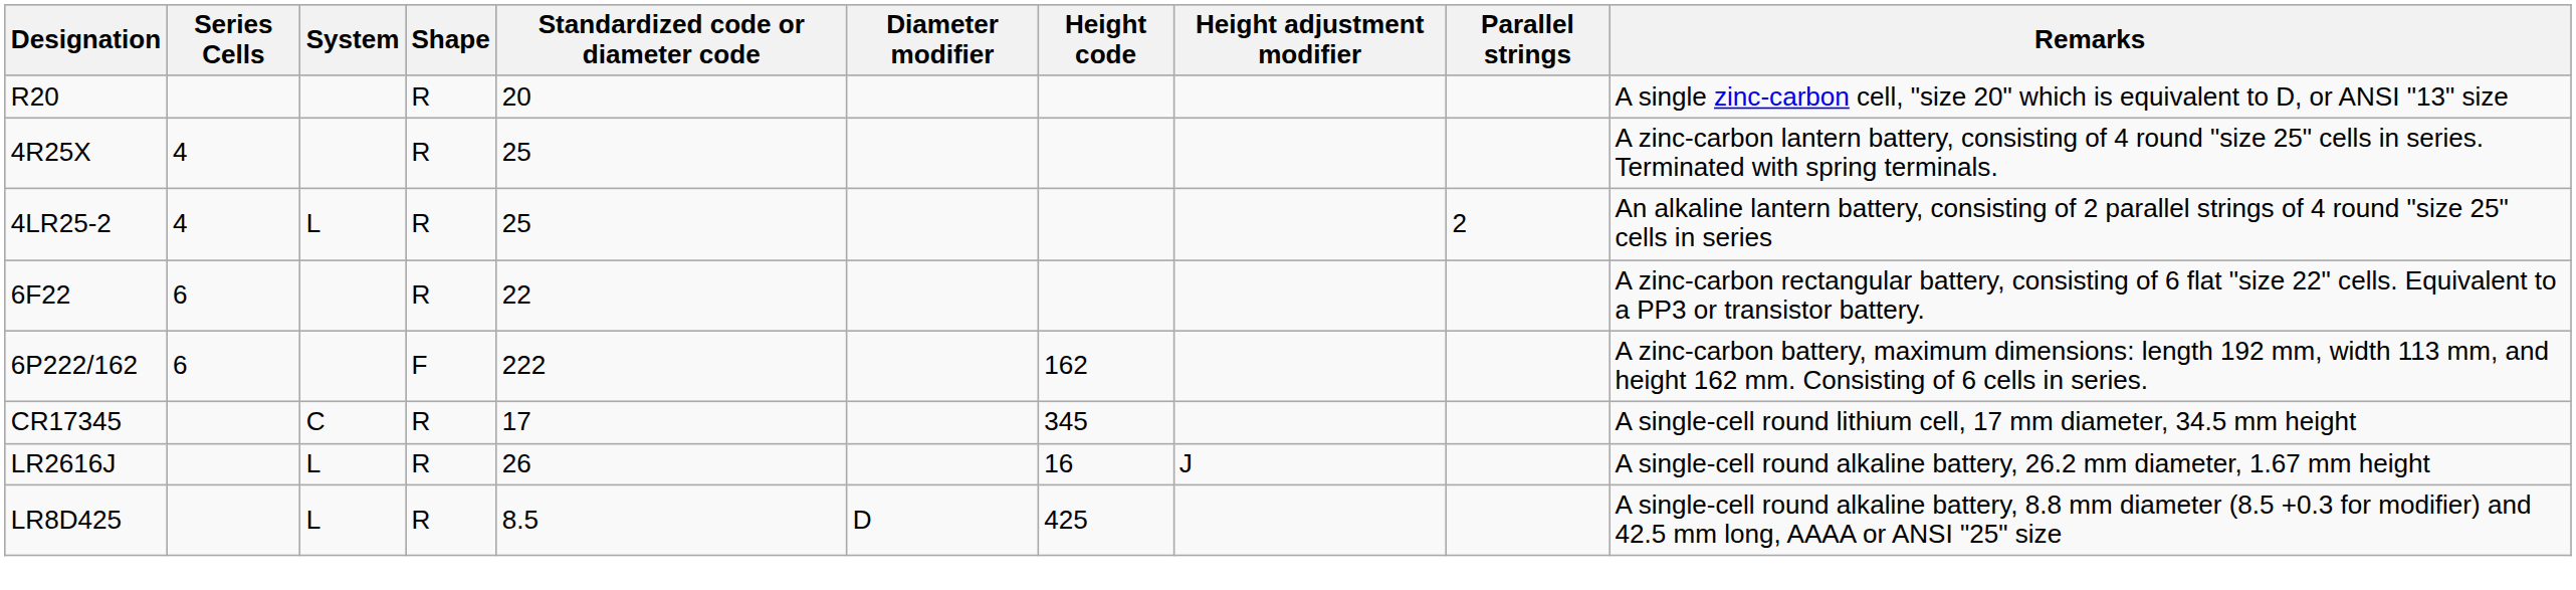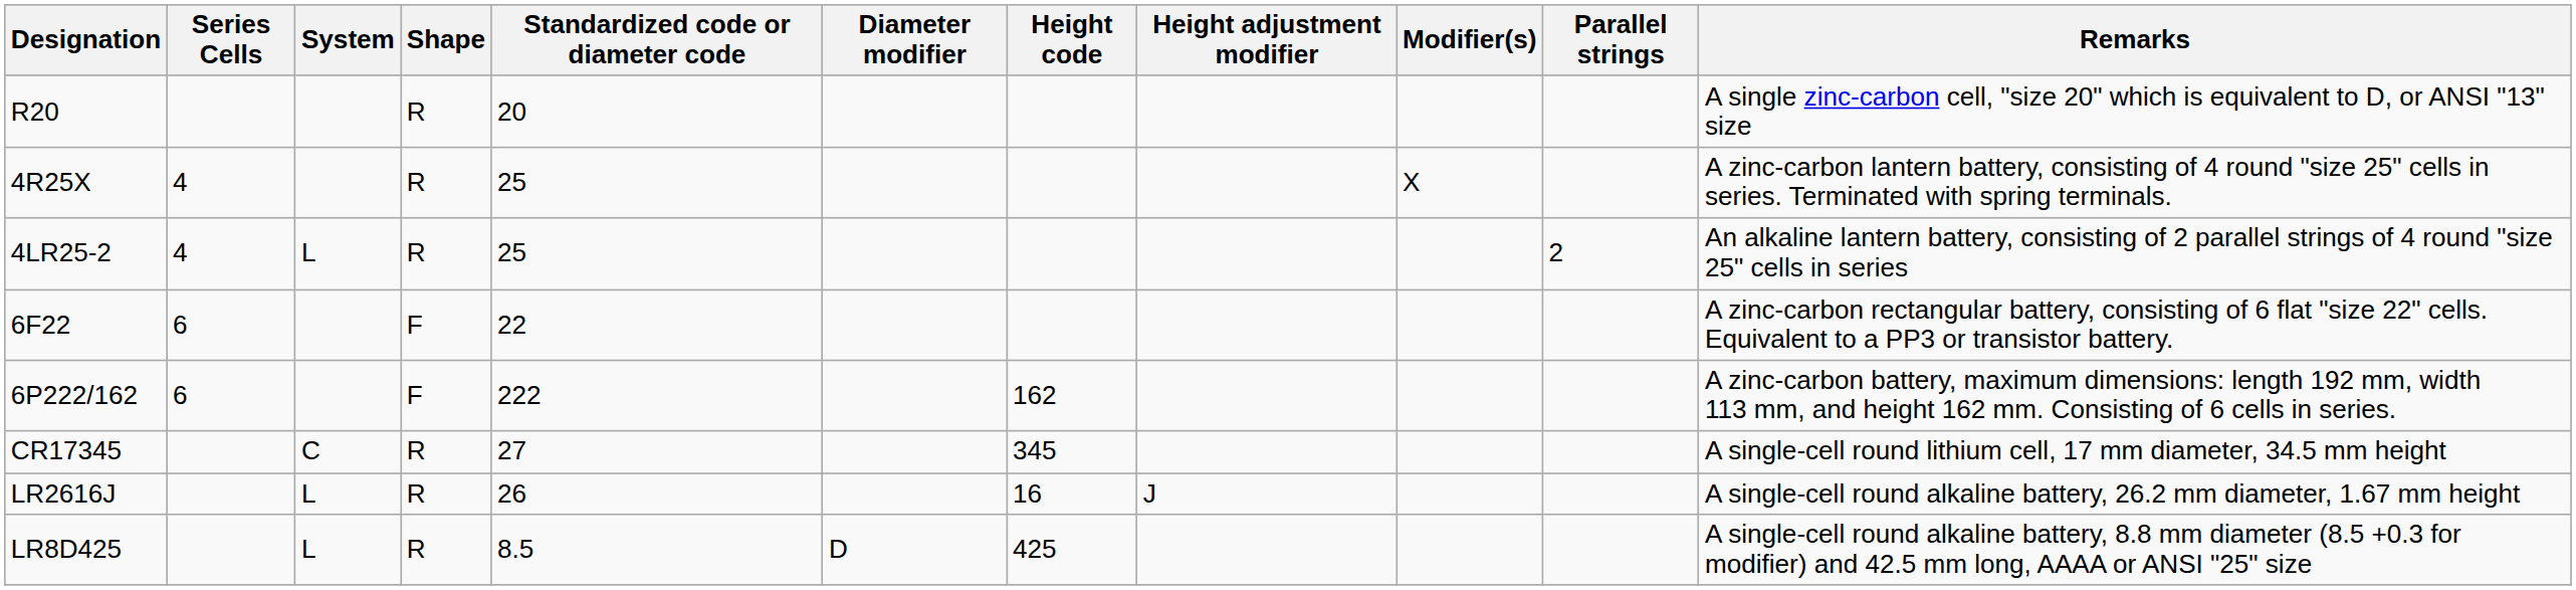+ column: Modifier(s) | X
6F22 | Shape: R -> F
CR17345 | Standardized code or diameter code: 17 -> 27
